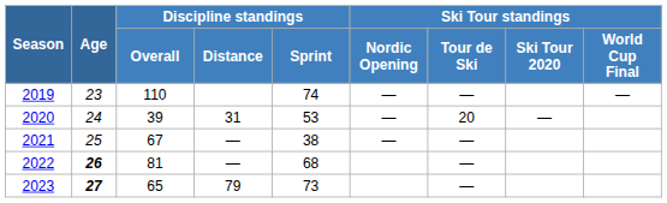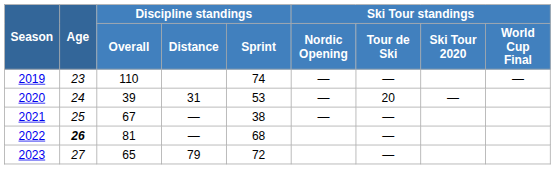2023 | Age: bold -> normal
2023 | Discipline standings / Sprint: 73 -> 72
